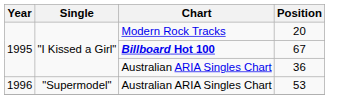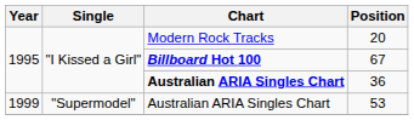36 | Chart: normal -> bold
53 | Year: 1996 -> 1999
